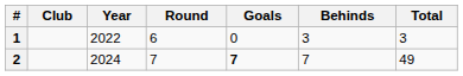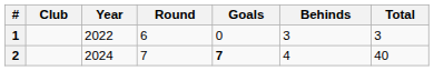2 | Behinds: 7 -> 4
2 | Total: 49 -> 40
